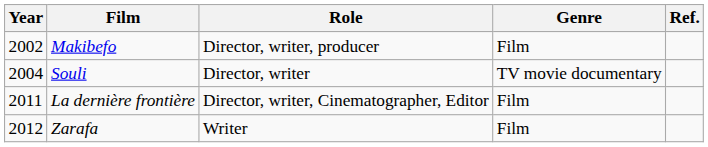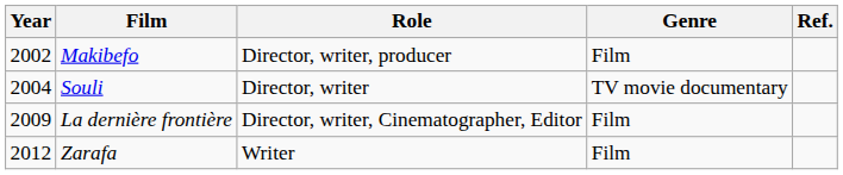La dernière frontière | Year: 2011 -> 2009
